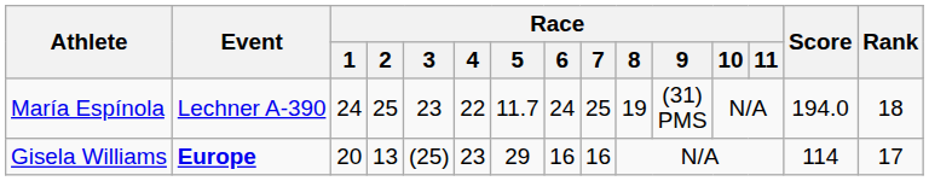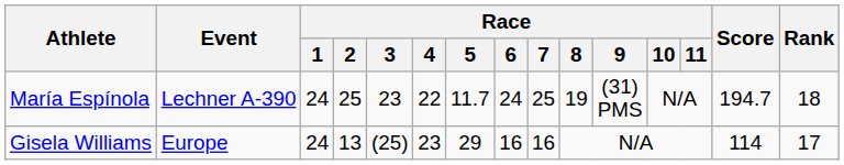María Espínola | Score: 194.0 -> 194.7
Gisela Williams | Event: bold -> normal
Gisela Williams | Race / 1: 20 -> 24
